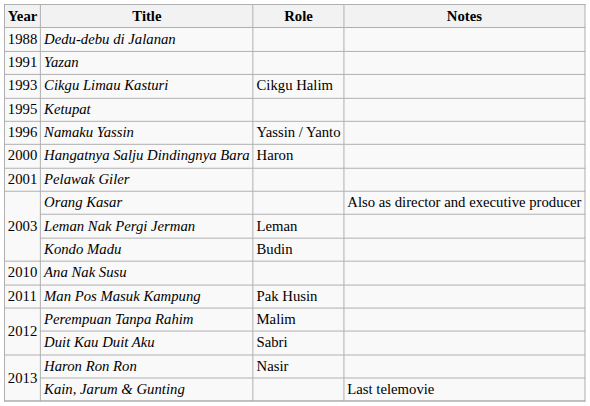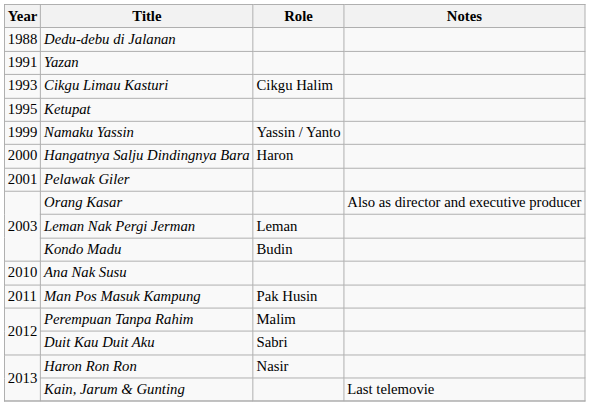Namaku Yassin | Year: 1996 -> 1999
